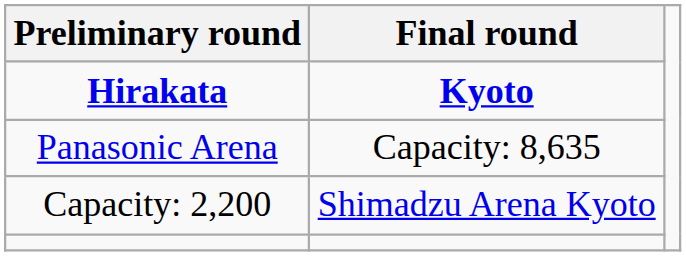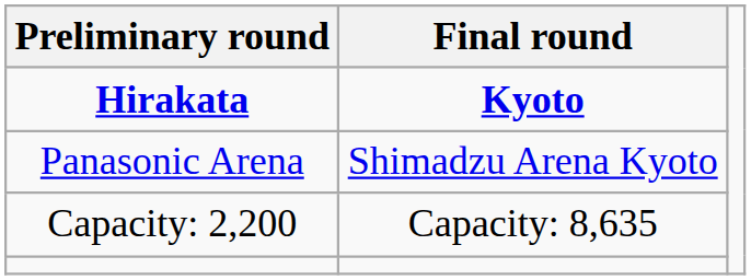Panasonic Arena | Final round: Capacity: 8,635 -> Shimadzu Arena Kyoto
Capacity: 2,200 | Final round: Shimadzu Arena Kyoto -> Capacity: 8,635
